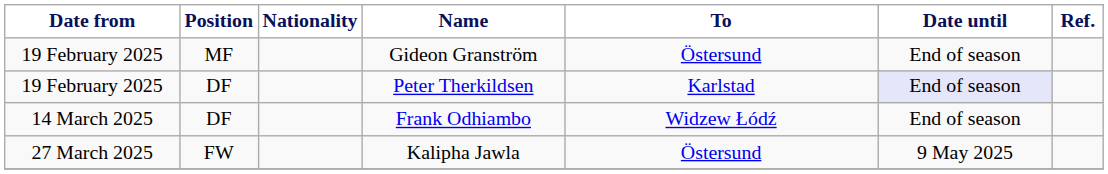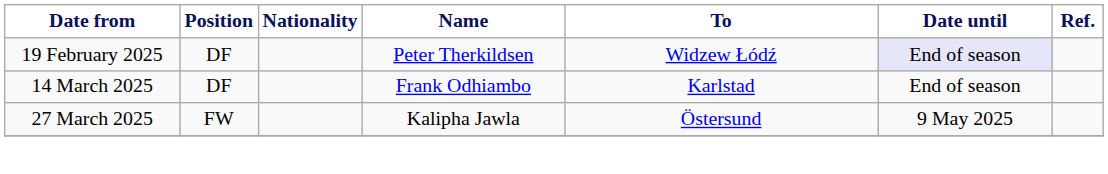- row: 19 February 2025 | MF | Gideon Granström | Östersund | End of season
Peter Therkildsen | To: Karlstad -> Widzew Łódź
Frank Odhiambo | To: Widzew Łódź -> Karlstad
